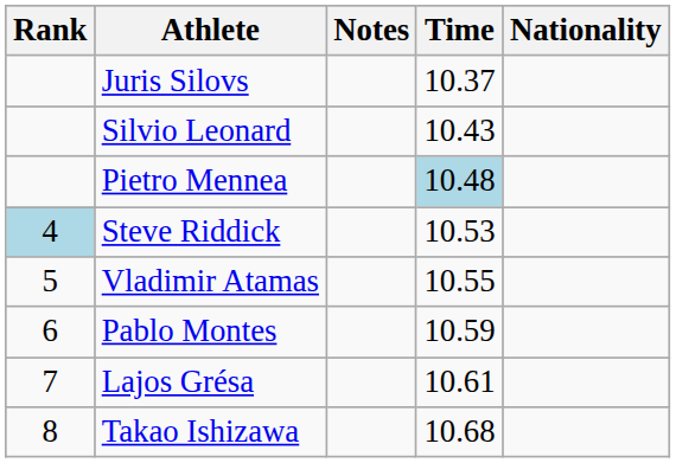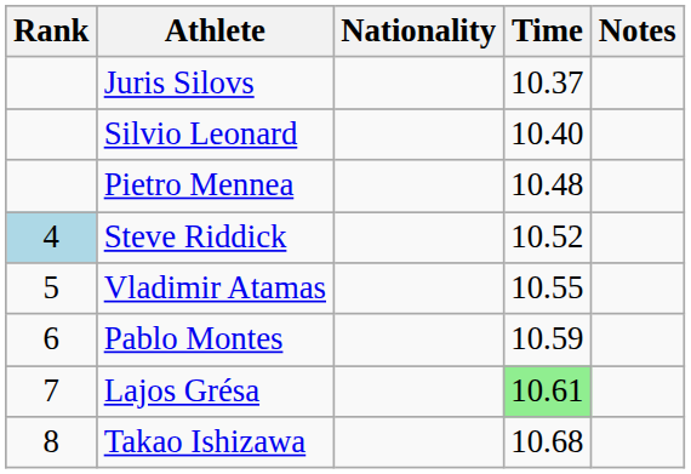columns swapped: Nationality <-> Notes
Silvio Leonard | Time: 10.43 -> 10.40
Pietro Mennea | Time: lightblue background -> no background
Steve Riddick | Time: 10.53 -> 10.52
Lajos Grésa | Time: no background -> lightgreen background
